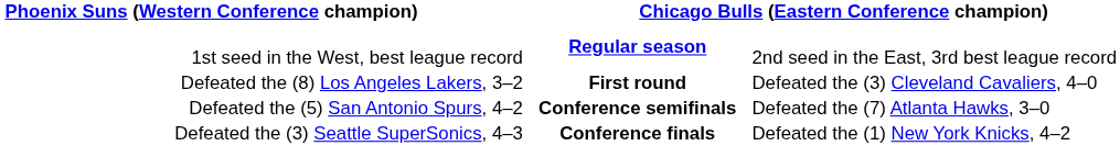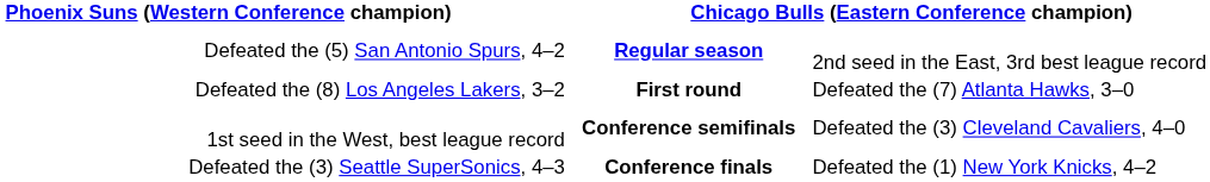Regular season | column 1: 1st seed in the West, best league record -> Defeated the (5) San Antonio Spurs, 4–2
First round | column 4: Defeated the (3) Cleveland Cavaliers, 4–0 -> Defeated the (7) Atlanta Hawks, 3–0
Conference semifinals | column 1: Defeated the (5) San Antonio Spurs, 4–2 -> 1st seed in the West, best league record
Conference semifinals | column 4: Defeated the (7) Atlanta Hawks, 3–0 -> Defeated the (3) Cleveland Cavaliers, 4–0
